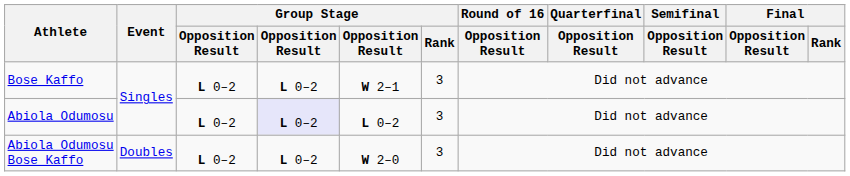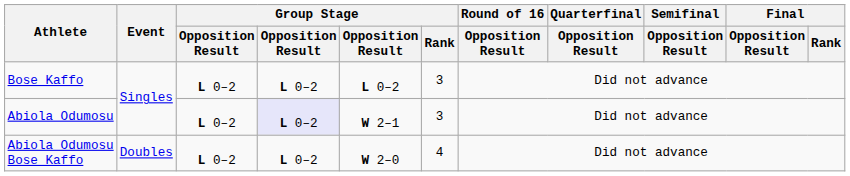Bose Kaffo | column 5: W 2–1 -> L 0–2
Abiola Odumosu | column 5: L 0–2 -> W 2–1
Abiola Odumosu Bose Kaffo | Group Stage / Rank: 3 -> 4
